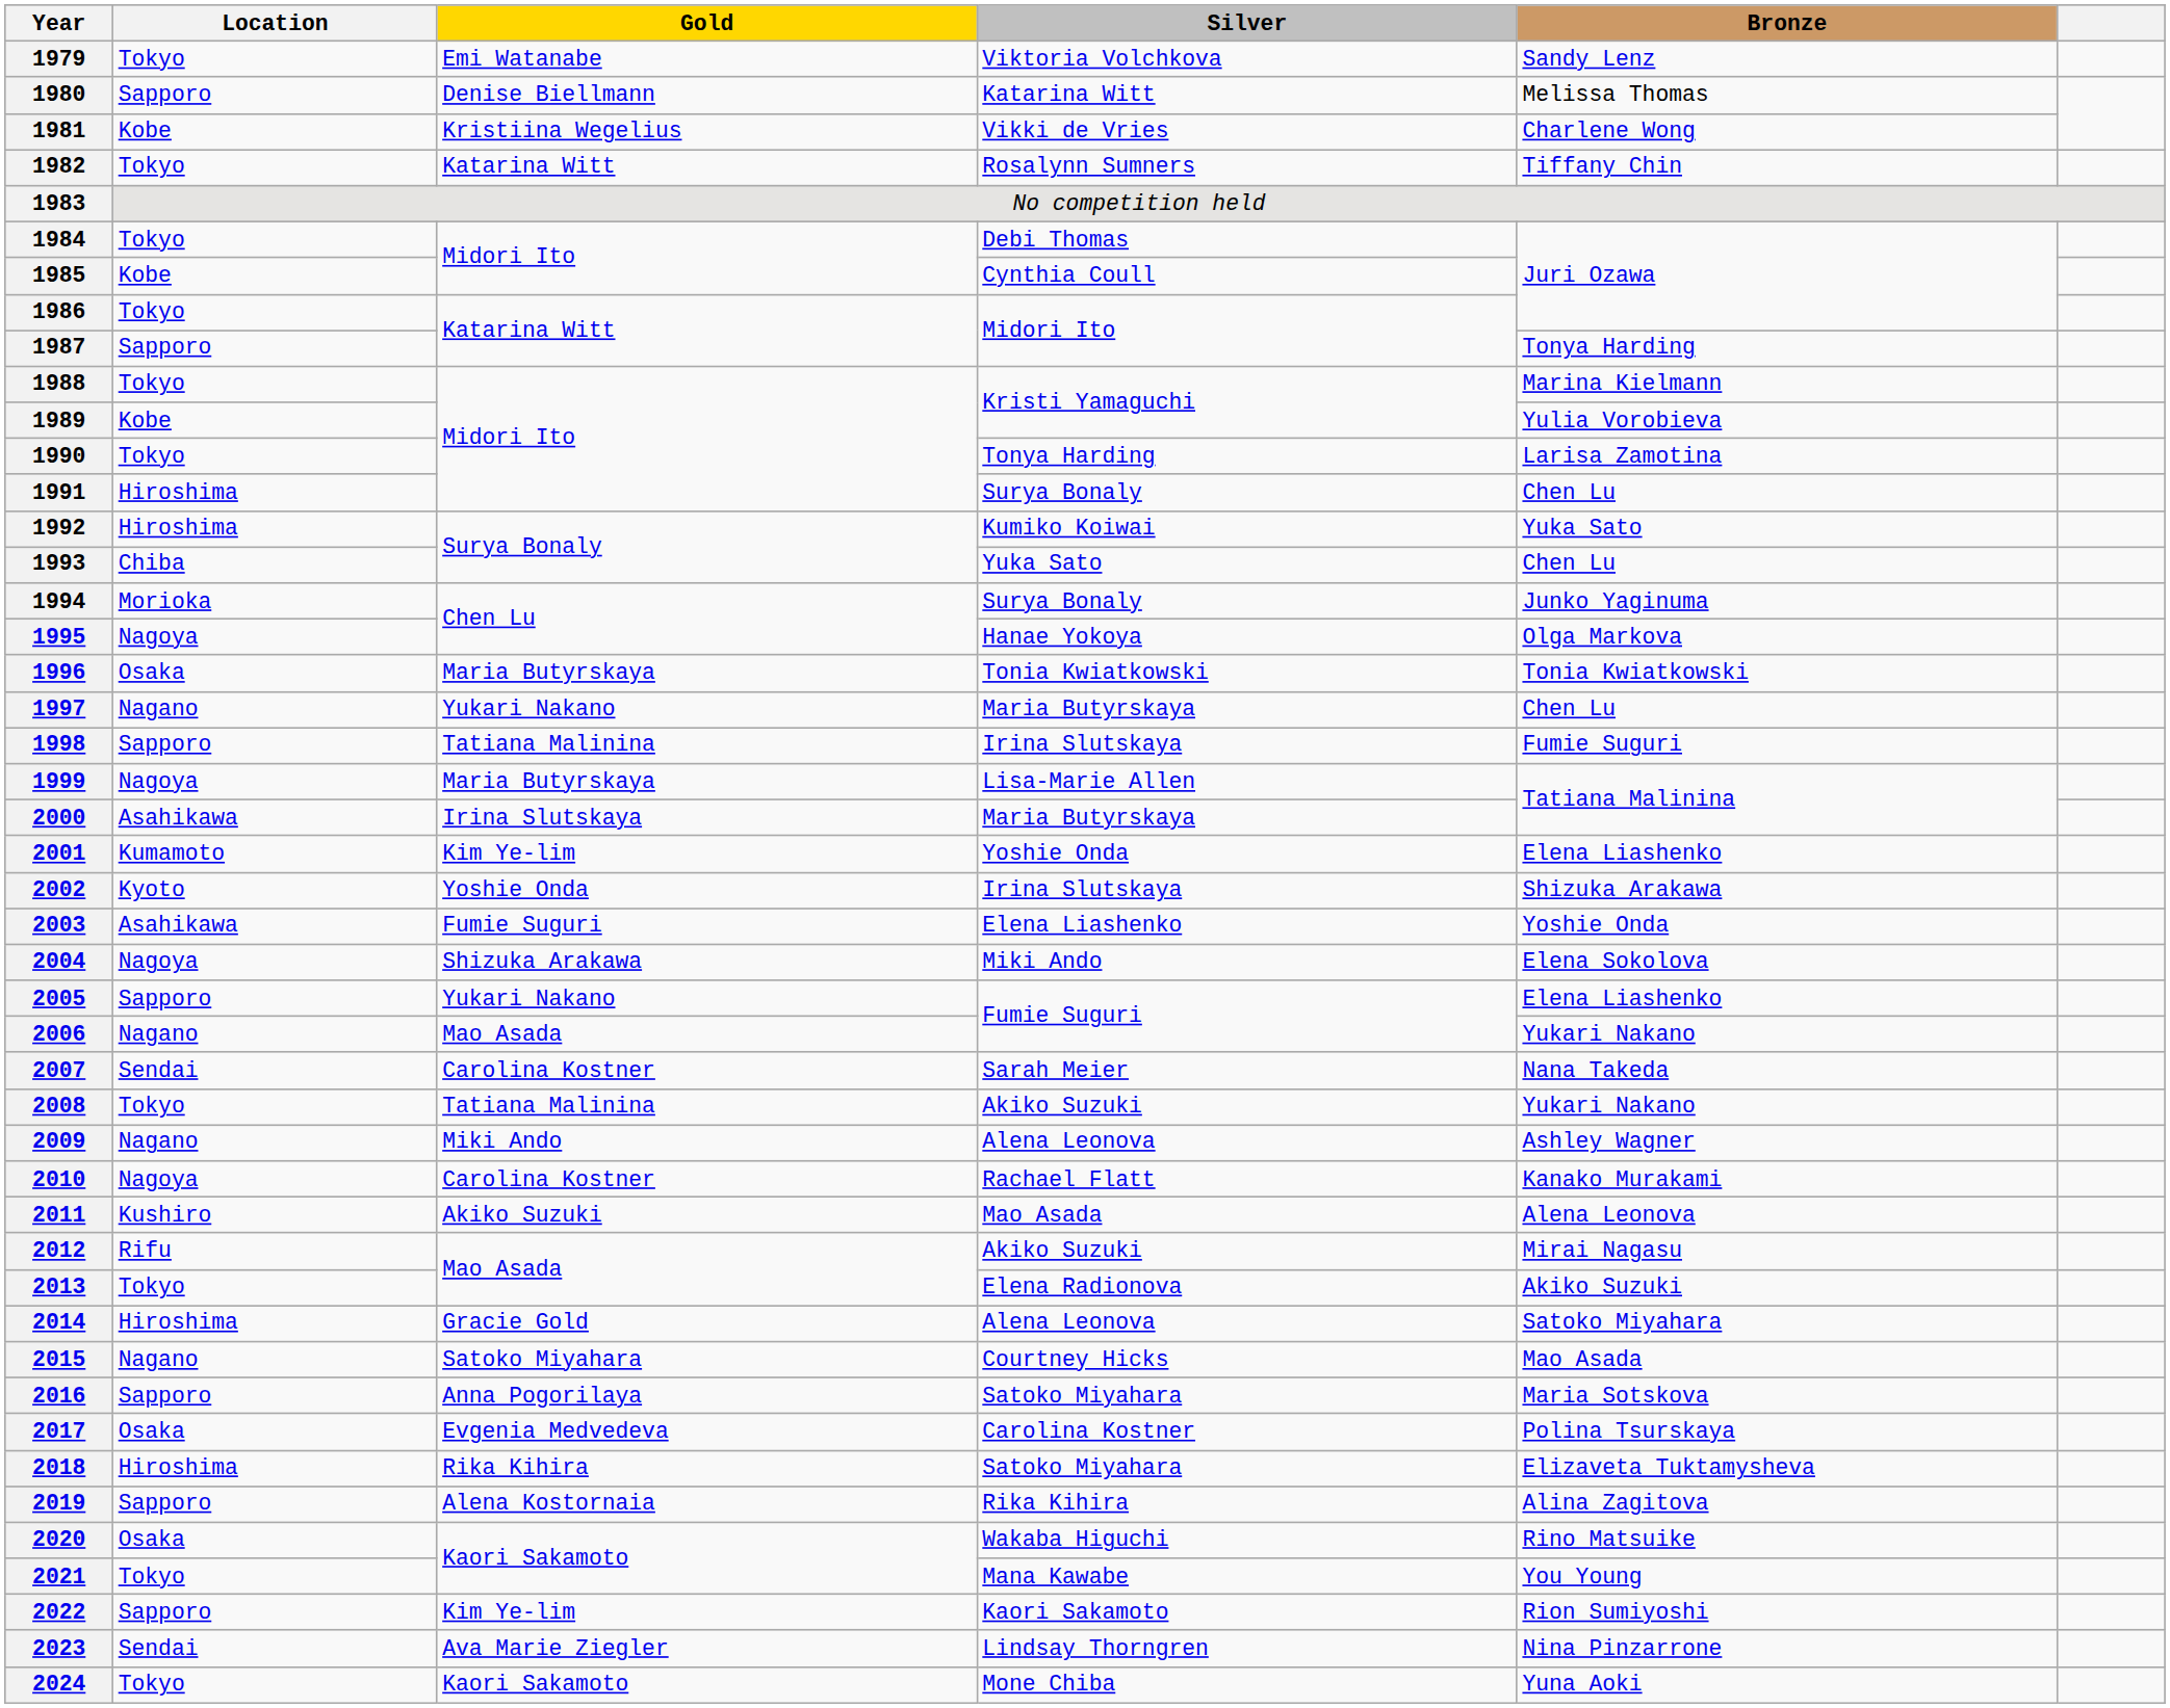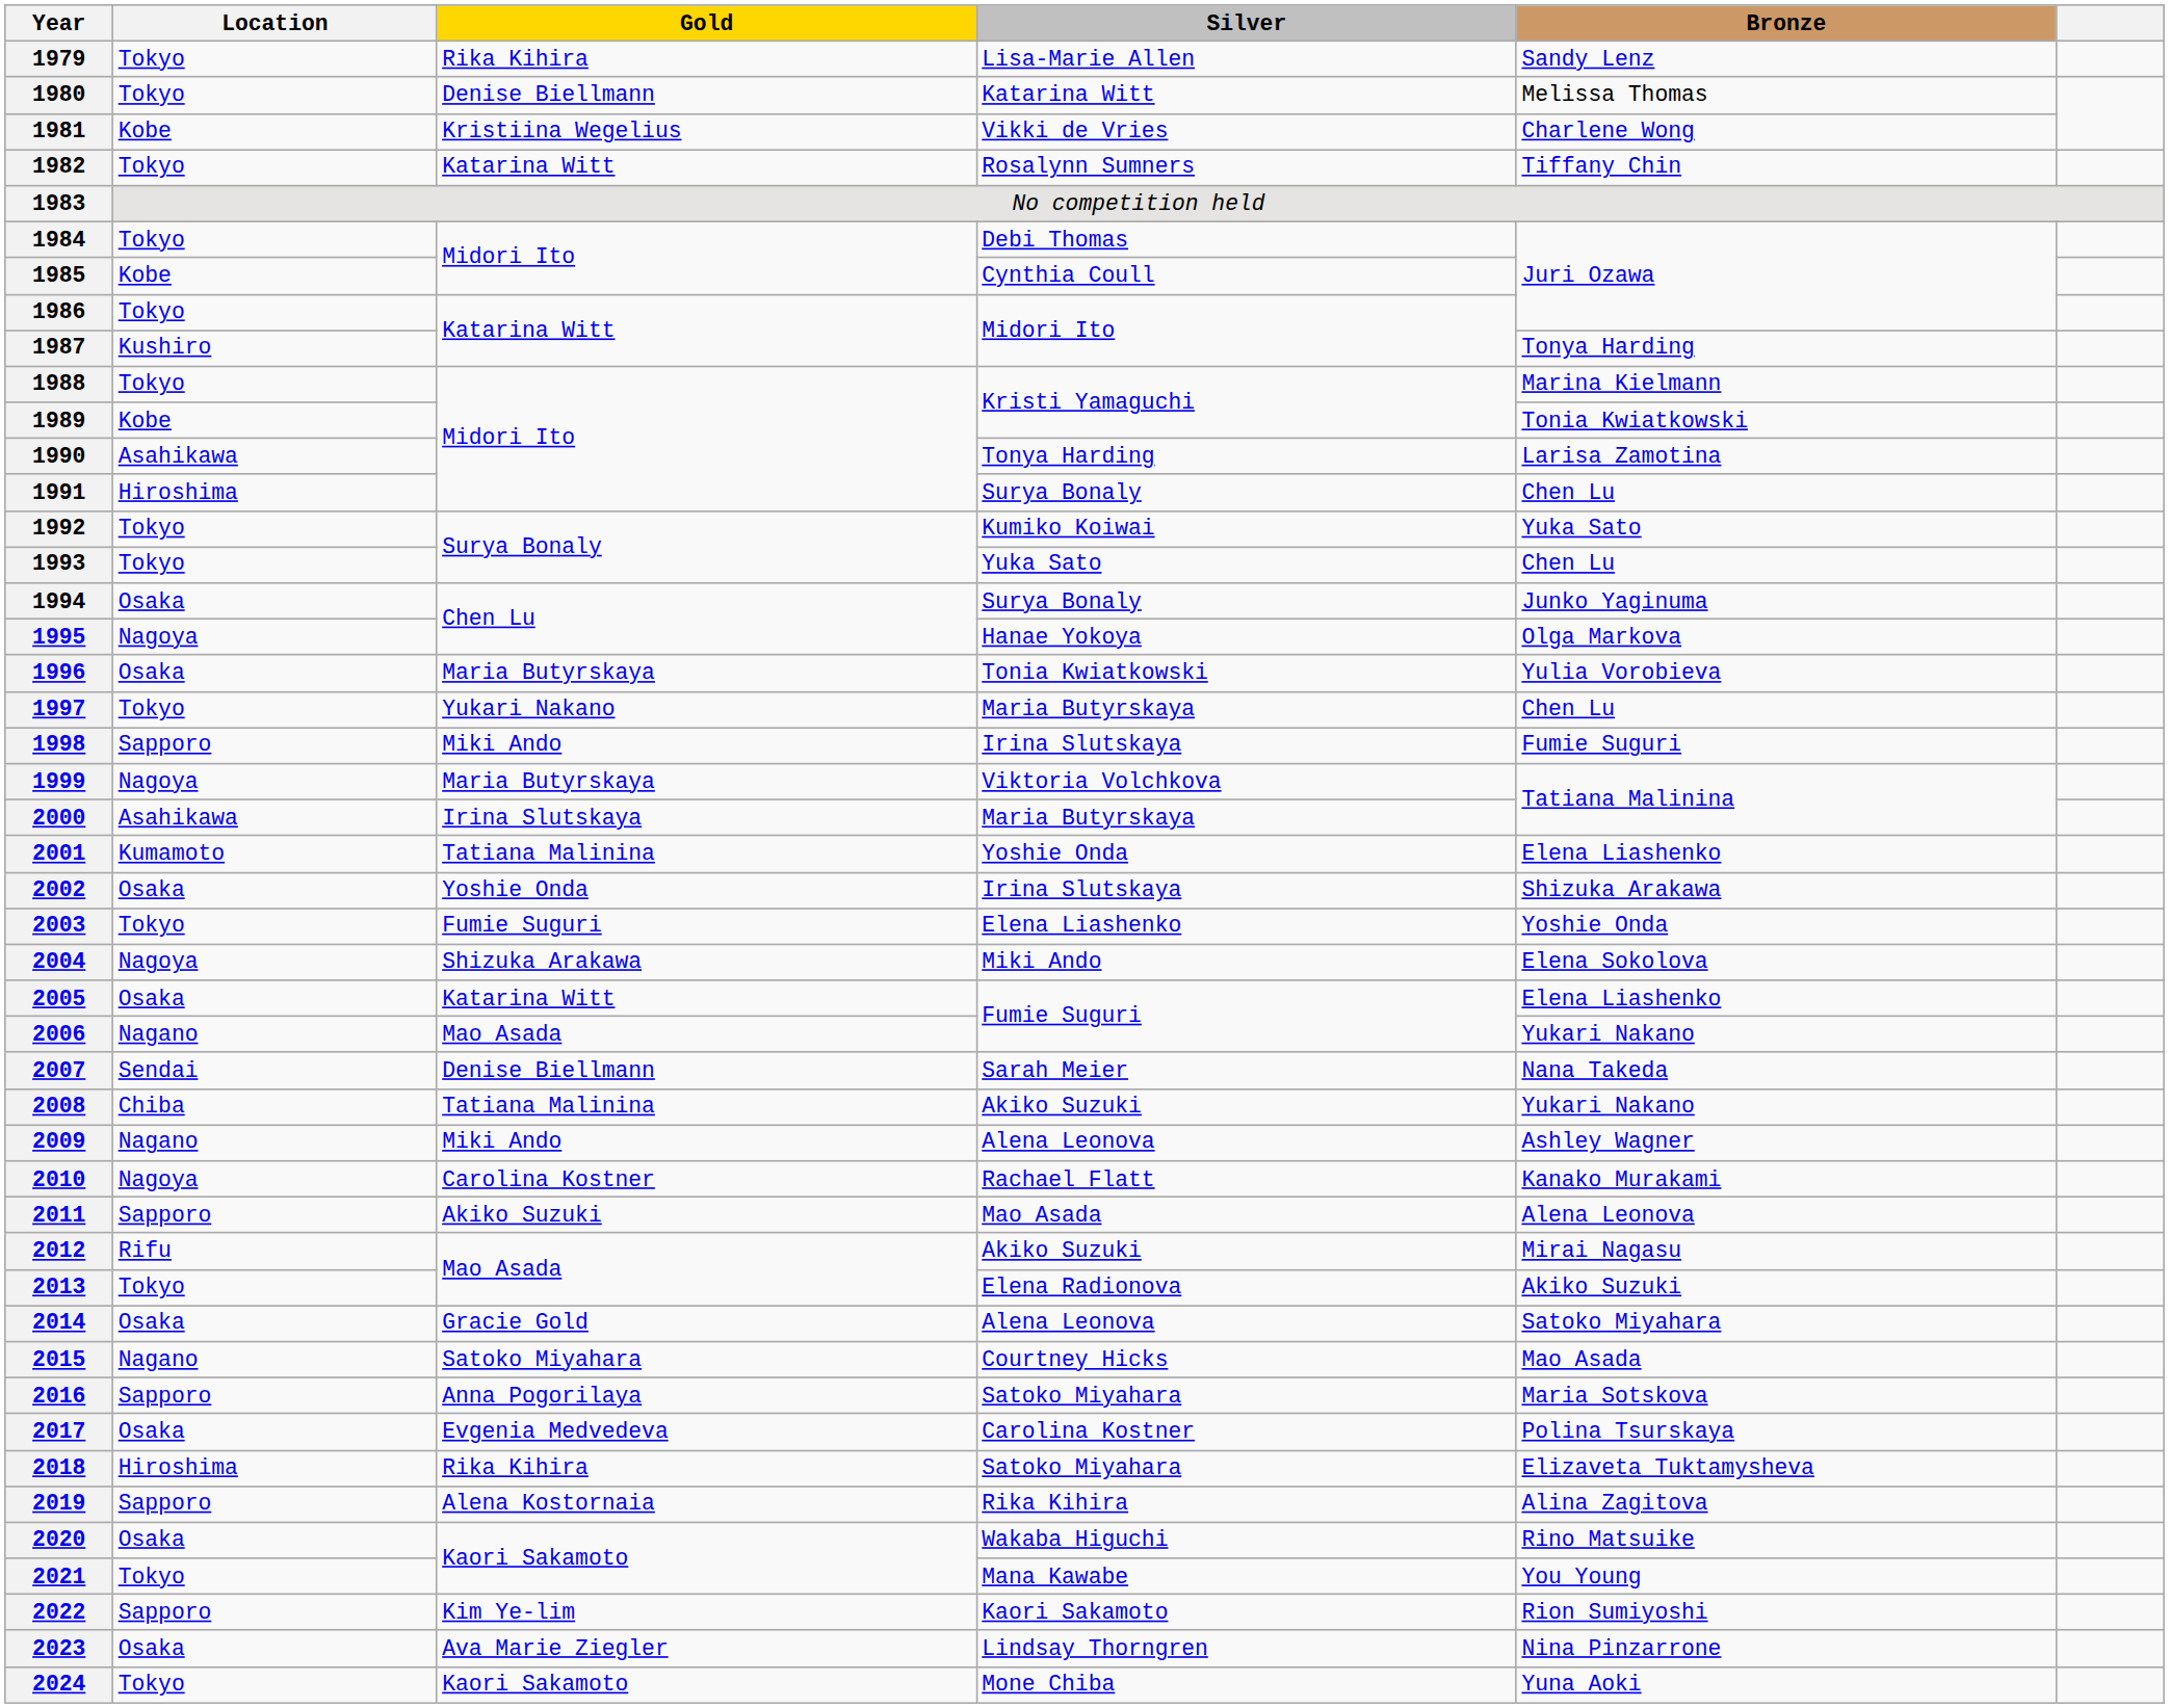1979 | Gold: Emi Watanabe -> Rika Kihira
1979 | Silver: Viktoria Volchkova -> Lisa-Marie Allen
1980 | Location: Sapporo -> Tokyo
1987 | Location: Sapporo -> Kushiro
1989 | Bronze: Yulia Vorobieva -> Tonia Kwiatkowski
1990 | Location: Tokyo -> Asahikawa
1992 | Location: Hiroshima -> Tokyo
1993 | Location: Chiba -> Tokyo
1994 | Location: Morioka -> Osaka
1996 | Bronze: Tonia Kwiatkowski -> Yulia Vorobieva
1997 | Location: Nagano -> Tokyo
1998 | Gold: Tatiana Malinina -> Miki Ando
1999 | Silver: Lisa-Marie Allen -> Viktoria Volchkova
2001 | Gold: Kim Ye-lim -> Tatiana Malinina
2002 | Location: Kyoto -> Osaka
2003 | Location: Asahikawa -> Tokyo
2005 | Location: Sapporo -> Osaka
2005 | Gold: Yukari Nakano -> Katarina Witt
2007 | Gold: Carolina Kostner -> Denise Biellmann
2008 | Location: Tokyo -> Chiba
2011 | Location: Kushiro -> Sapporo
2014 | Location: Hiroshima -> Osaka
2023 | Location: Sendai -> Osaka
